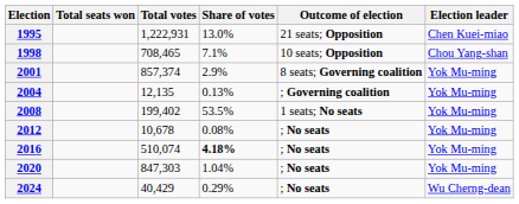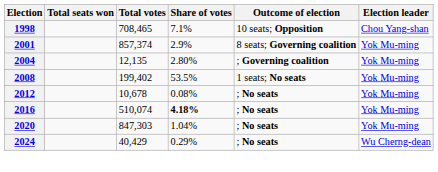- row: 1995 | 1,222,931 | 13.0% | 21 seats; Opposition | Chen Kuei-miao
2004 | Share of votes: 0.13% -> 2.80%
